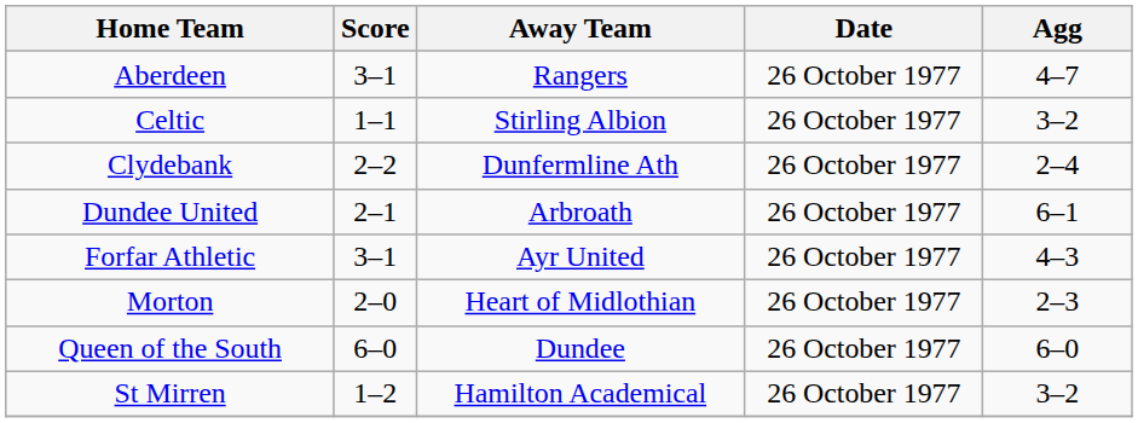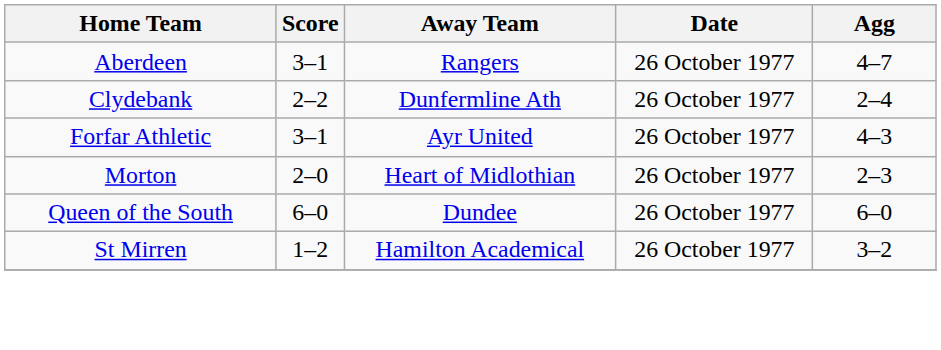- row: Celtic | 1–1 | Stirling Albion | 26 October 1977 | 3–2
- row: Dundee United | 2–1 | Arbroath | 26 October 1977 | 6–1
